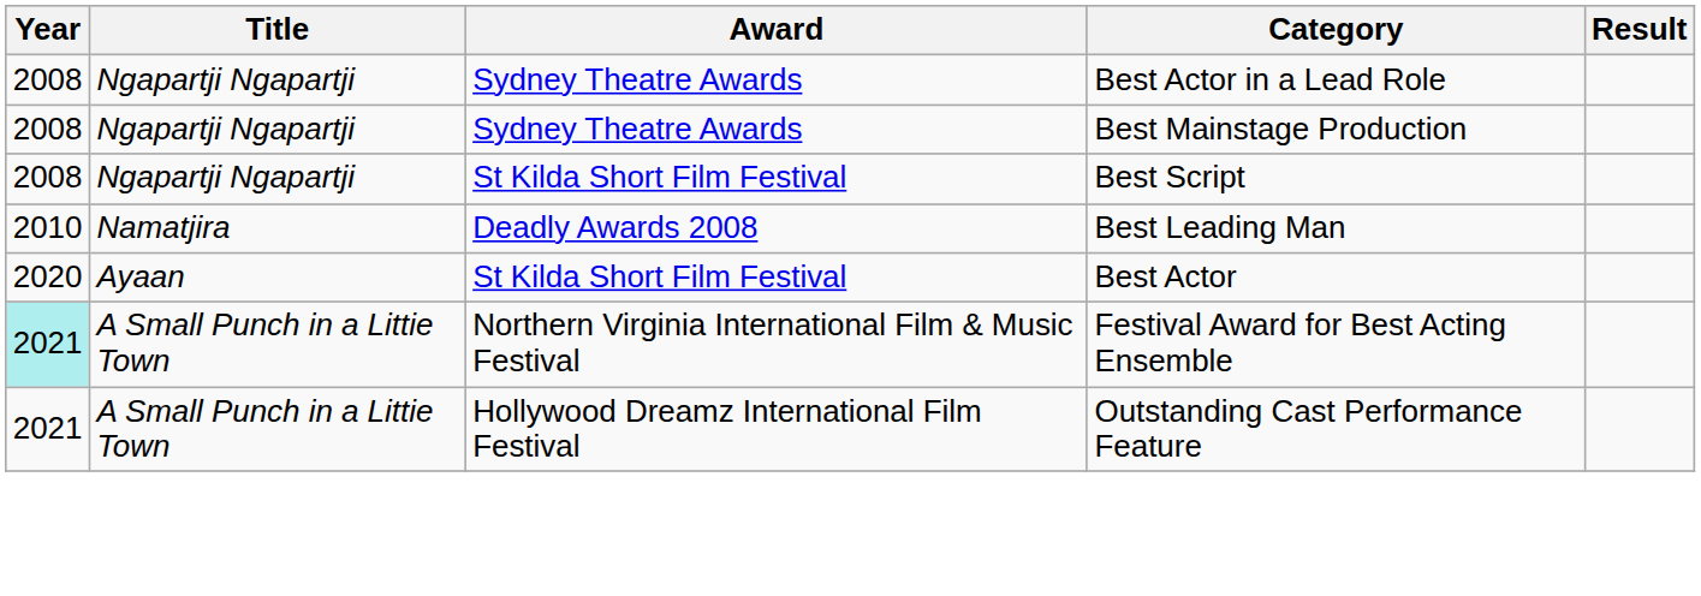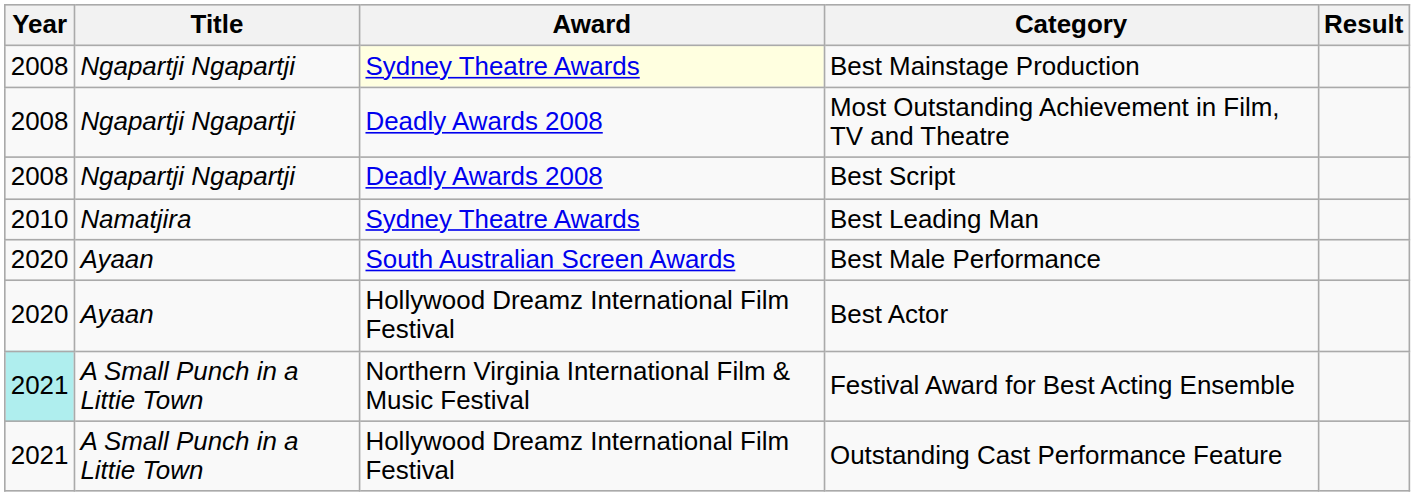- row: 2008 | Ngapartji Ngapartji | Sydney Theatre Awards | Best Actor in a Lead Role
Best Mainstage Production | Award: no background -> lightyellow background
+ row: 2008 | Ngapartji Ngapartji | Deadly Awards 2008 | Most Outstanding Achievement in Film, TV and Theatre
Best Script | Award: St Kilda Short Film Festival -> Deadly Awards 2008
Best Leading Man | Award: Deadly Awards 2008 -> Sydney Theatre Awards
+ row: 2020 | Ayaan | South Australian Screen Awards | Best Male Performance
Best Actor | Award: St Kilda Short Film Festival -> Hollywood Dreamz International Film Festival
